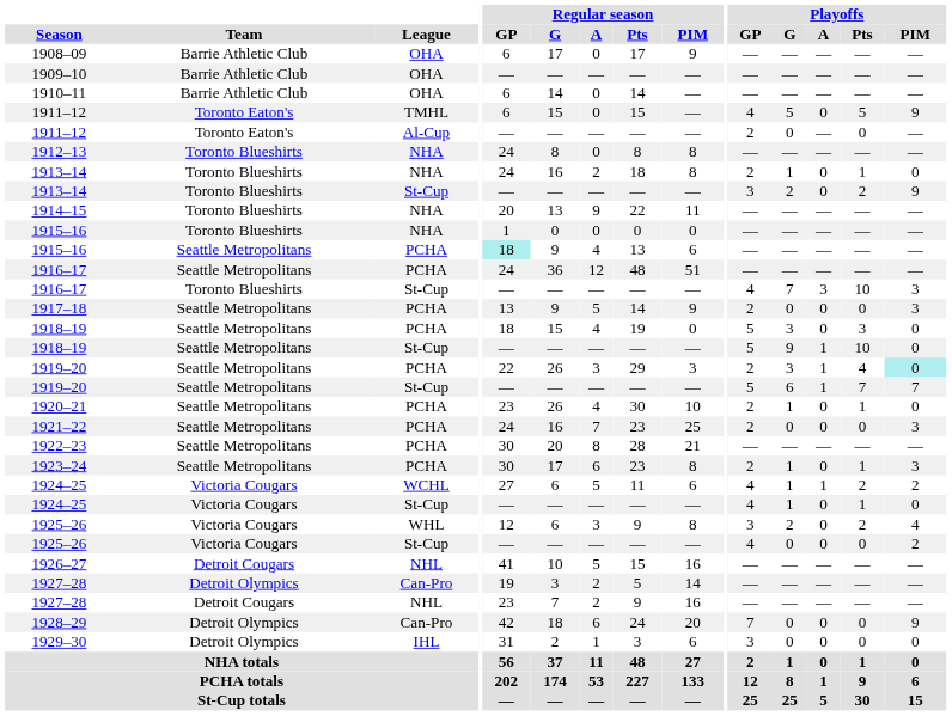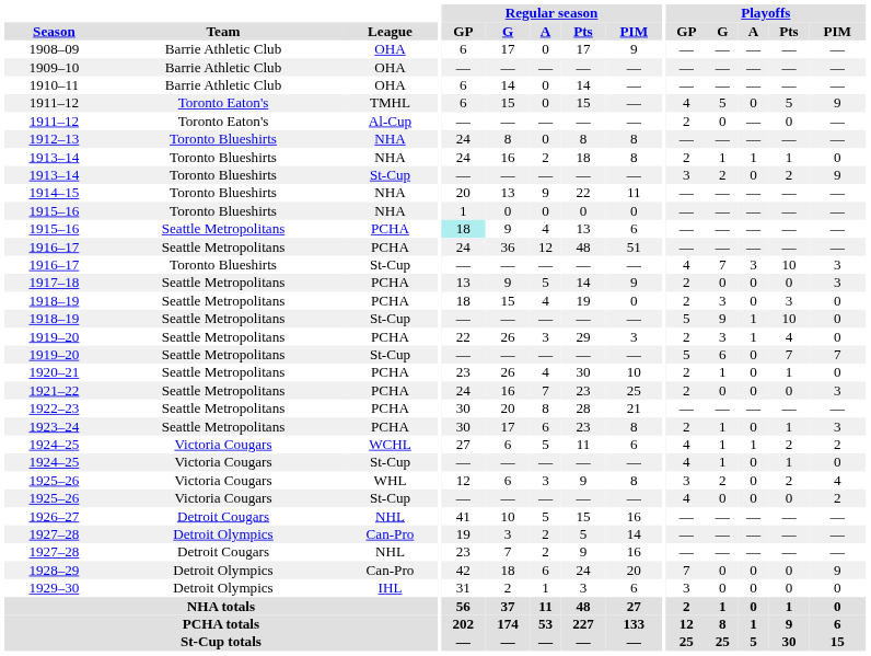1913–14 / NHA | Playoffs / A: 0 -> 1
1918–19 / PCHA | Playoffs / GP: 5 -> 2
1919–20 / PCHA | Playoffs / PIM: paleturquoise background -> no background
1919–20 / St-Cup | Playoffs / A: 1 -> 0
